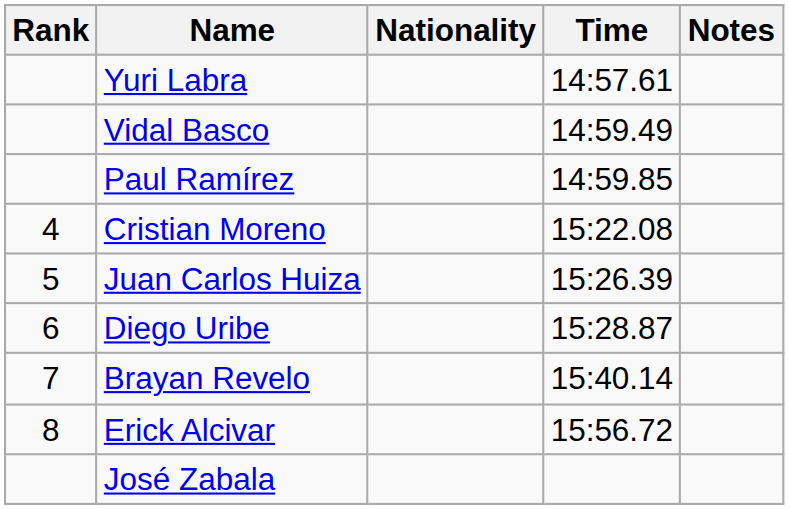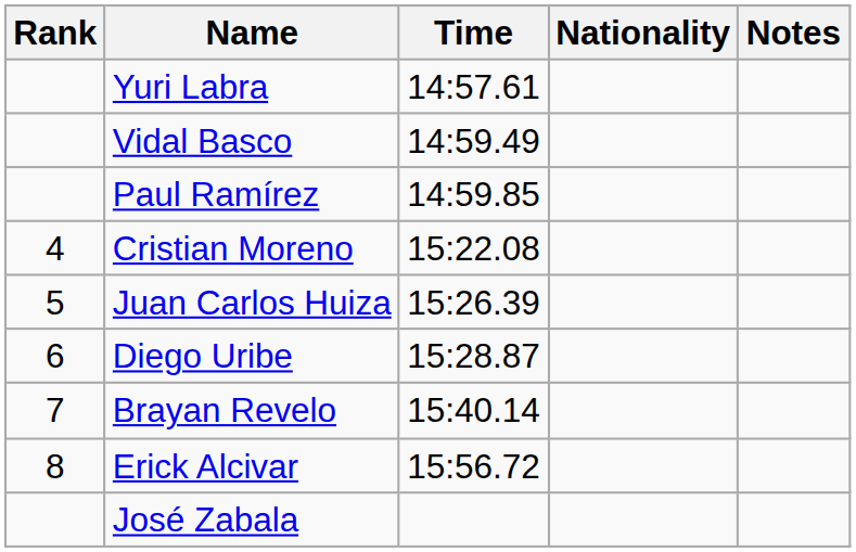columns swapped: Nationality <-> Time
